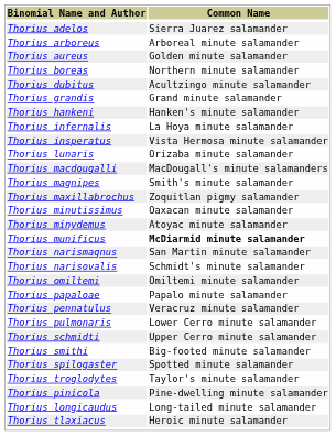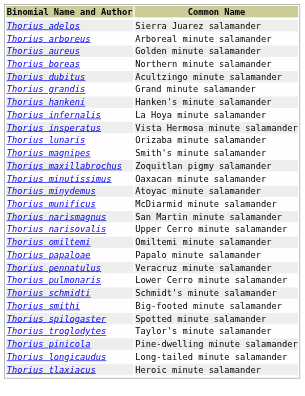- row: Thorius macdougalli | MacDougall's minute salamanders
Thorius munificus | Common Name: bold -> normal
Thorius narisovalis | Common Name: Schmidt's minute salamander -> Upper Cerro minute salamander
Thorius schmidti | Common Name: Upper Cerro minute salamander -> Schmidt's minute salamander
